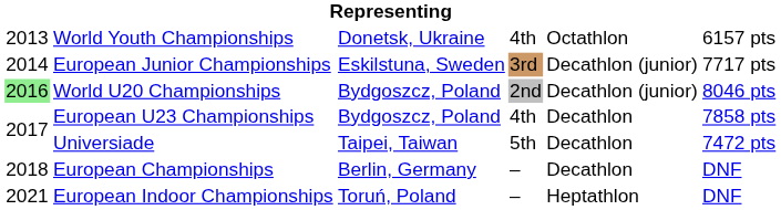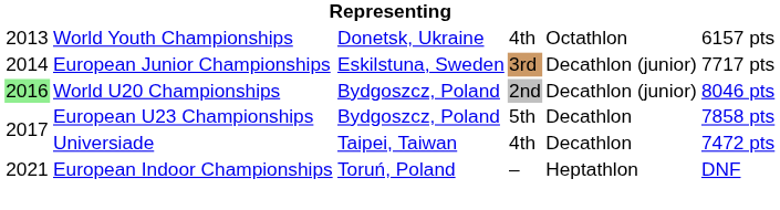European U23 Championships | column 4: 4th -> 5th
Universiade | column 4: 5th -> 4th
- row: 2018 | European Championships | Berlin, Germany | – | Decathlon | DNF
